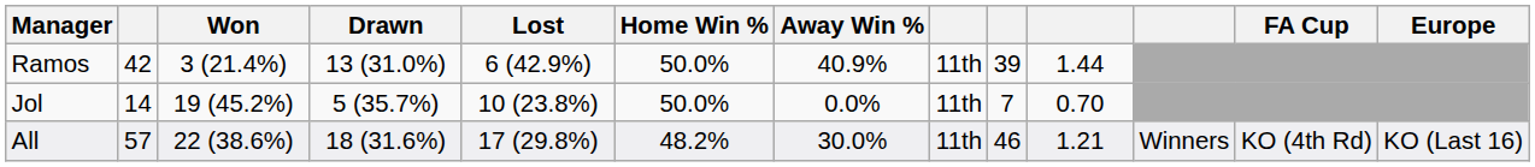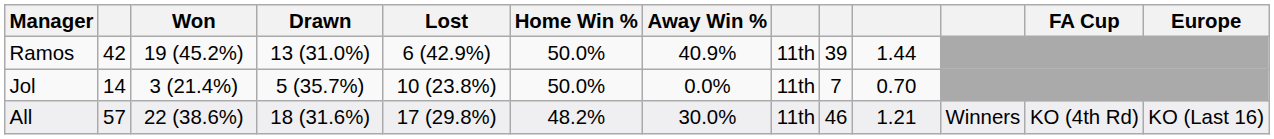Ramos | Won: 3 (21.4%) -> 19 (45.2%)
Jol | Won: 19 (45.2%) -> 3 (21.4%)
